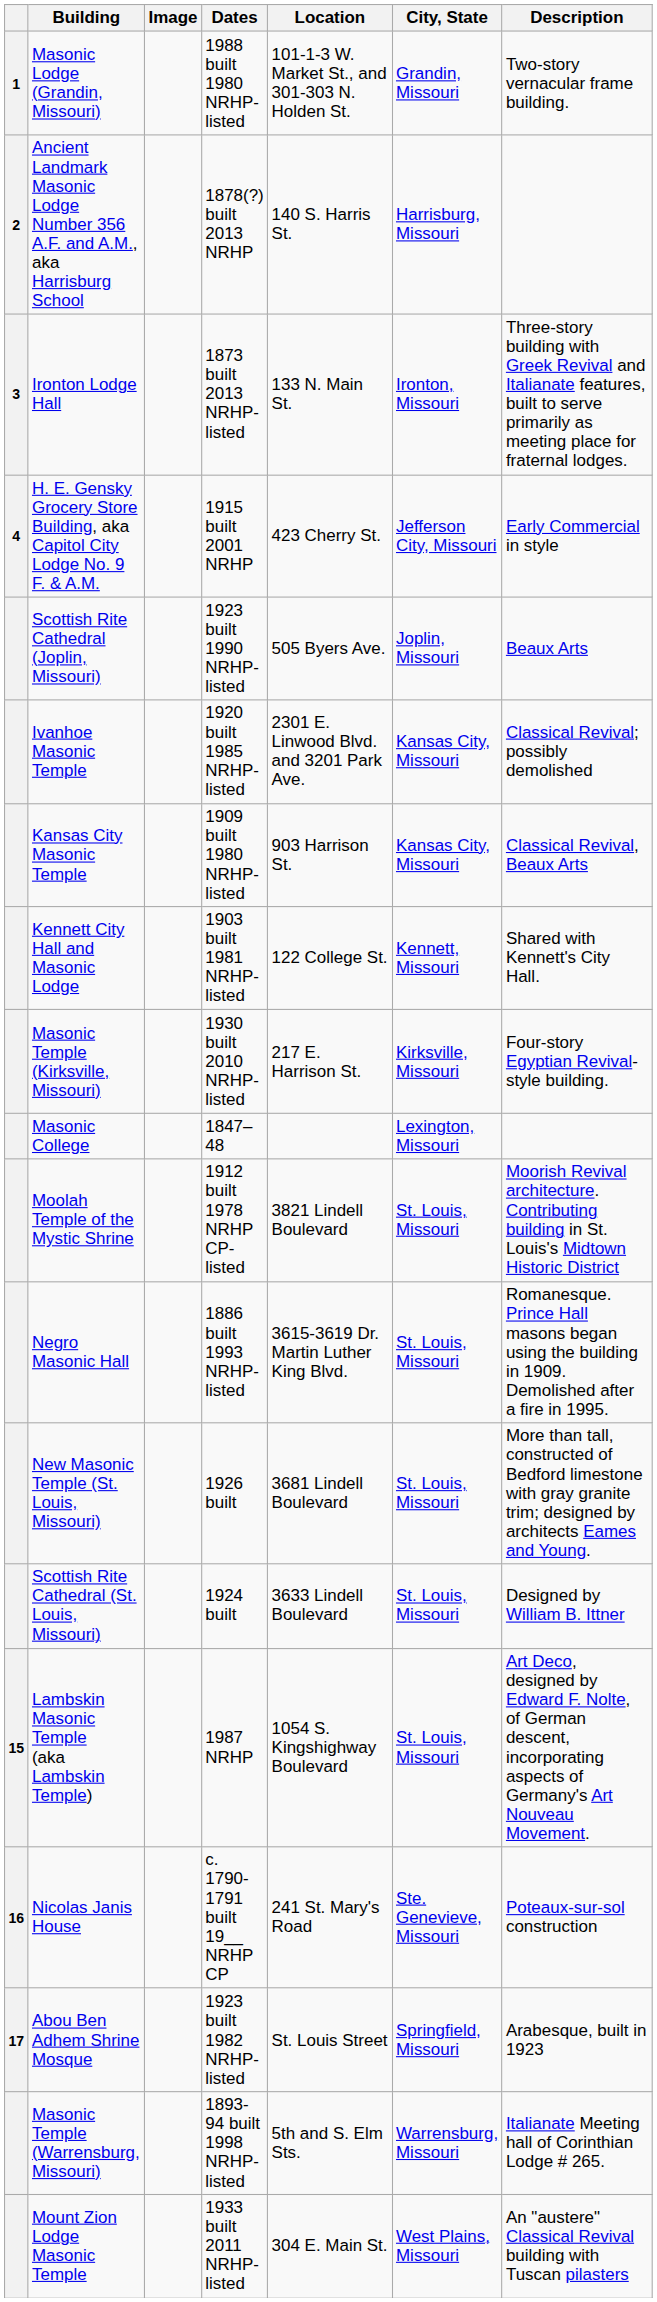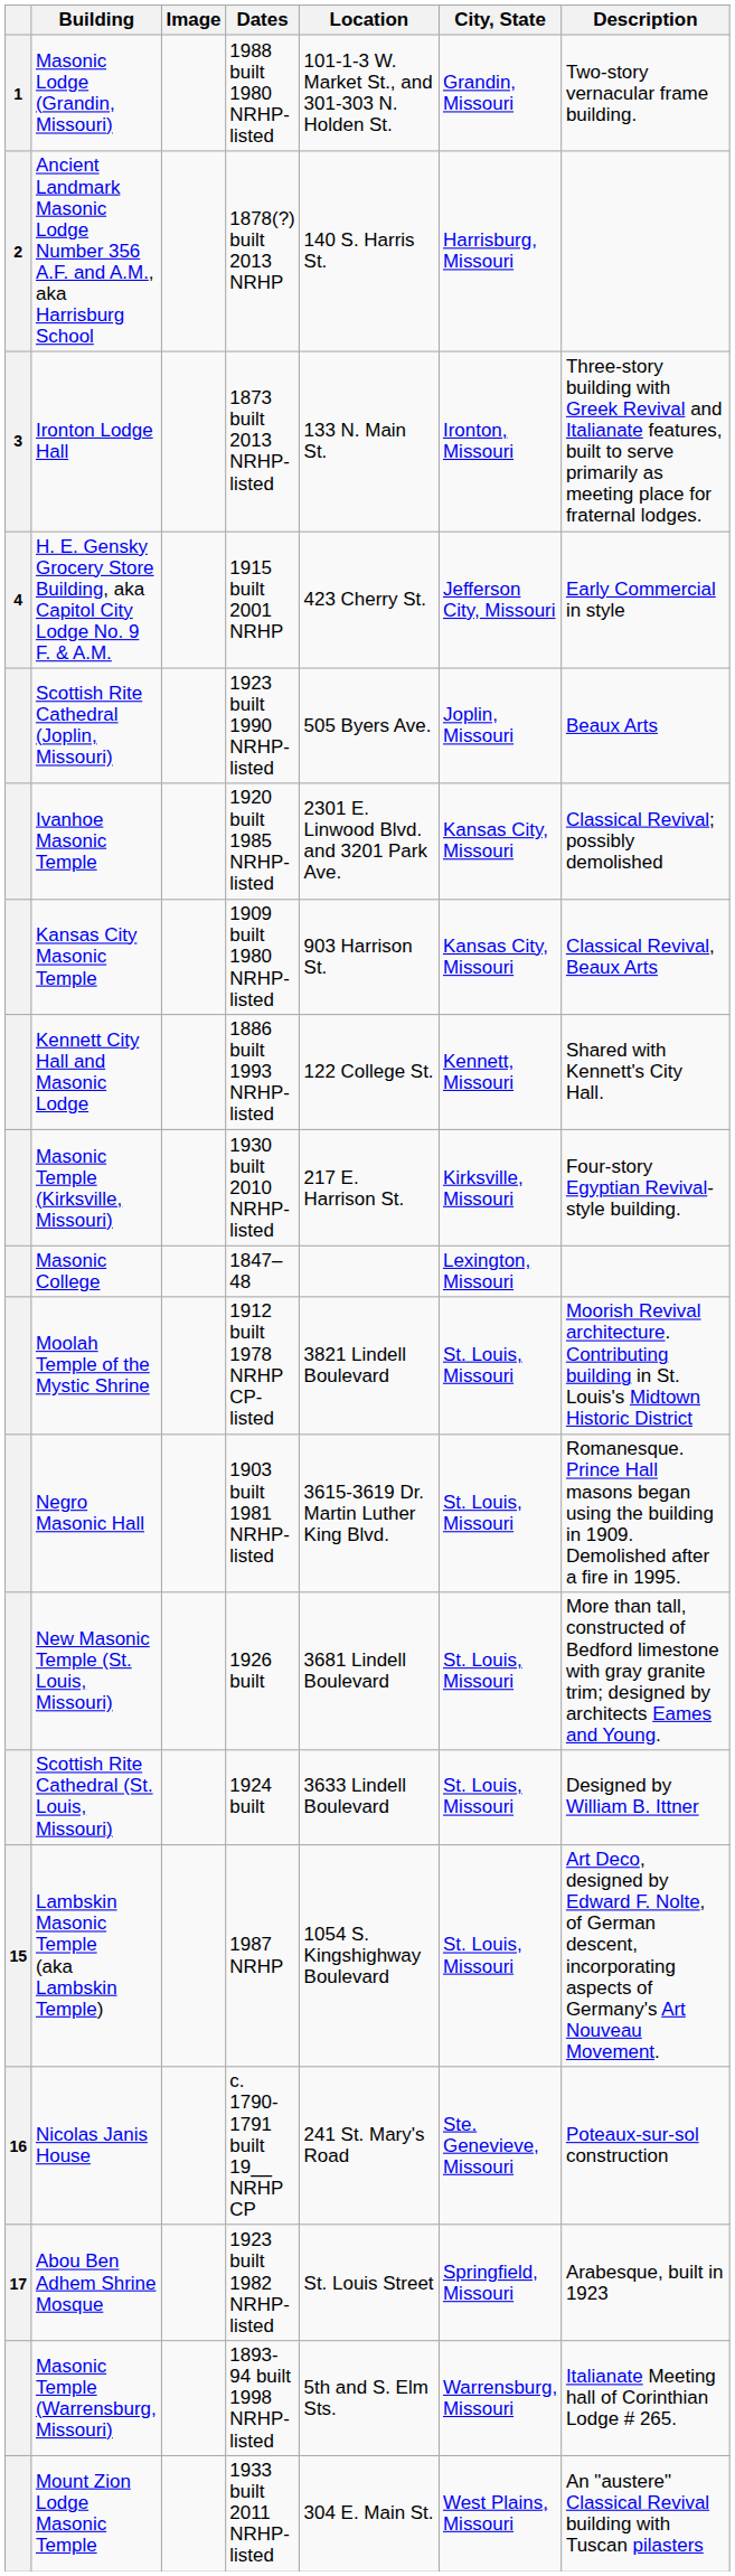Kennett City Hall and Masonic Lodge | Dates: 1903 built 1981 NRHP-listed -> 1886 built 1993 NRHP-listed
Negro Masonic Hall | Dates: 1886 built 1993 NRHP-listed -> 1903 built 1981 NRHP-listed
